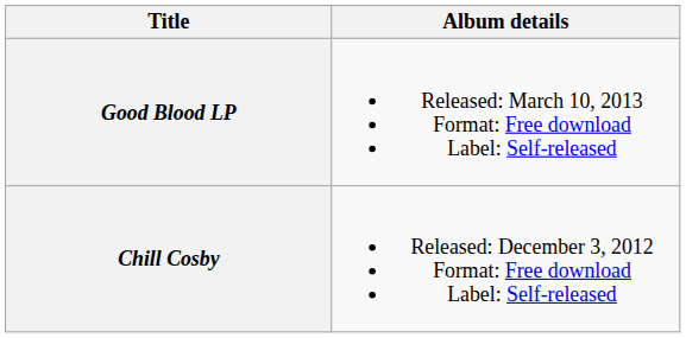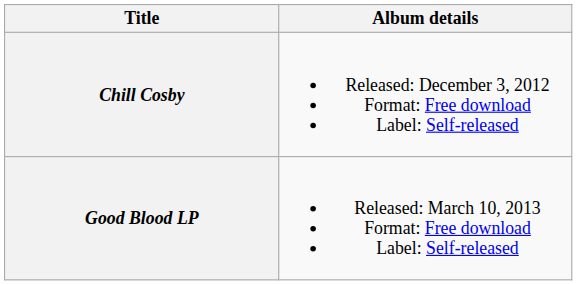rows swapped: Chill Cosby <-> Good Blood LP
